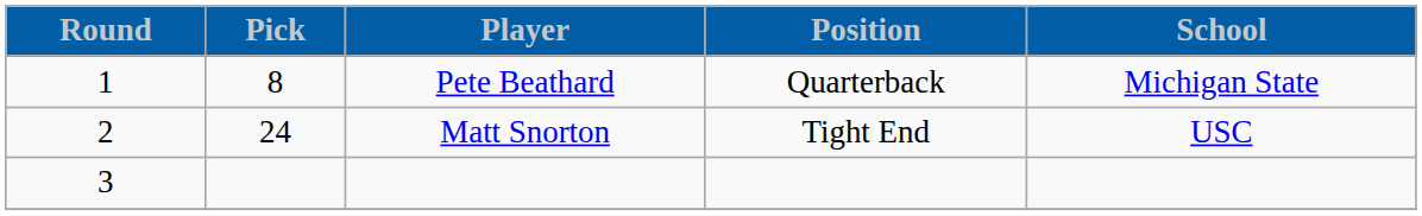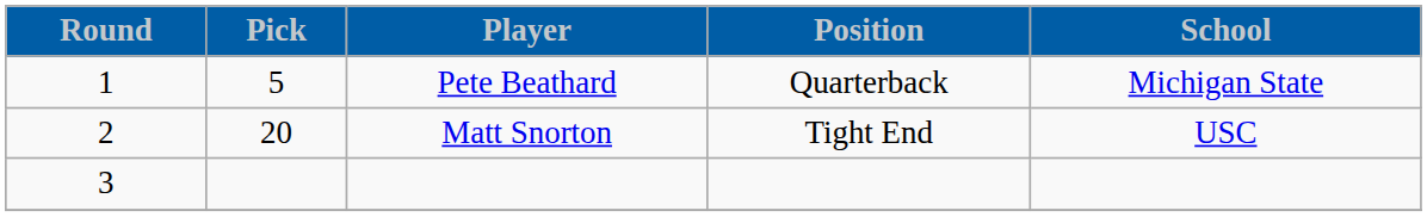Pete Beathard | Pick: 8 -> 5
Matt Snorton | Pick: 24 -> 20
